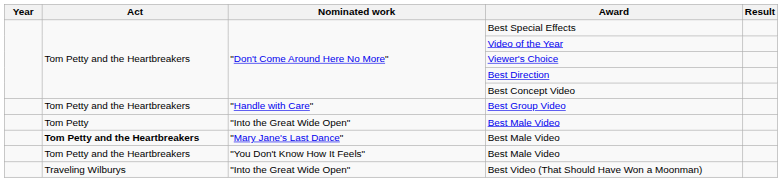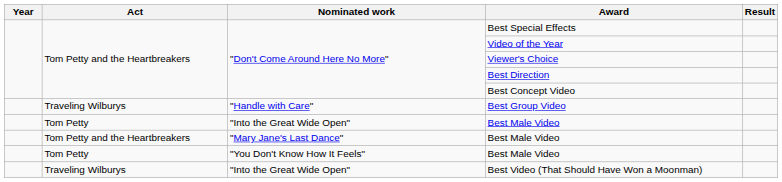Best Group Video | Act: Tom Petty and the Heartbreakers -> Traveling Wilburys
"Mary Jane's Last Dance" / Best Male Video | Act: bold -> normal
"You Don't Know How It Feels" / Best Male Video | Act: Tom Petty and the Heartbreakers -> Tom Petty
